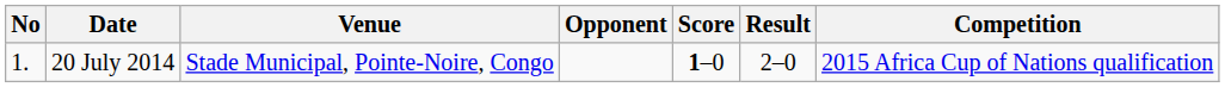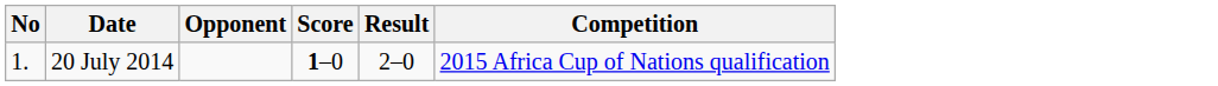- column: Venue | Stade Municipal, Pointe-Noire, Congo
